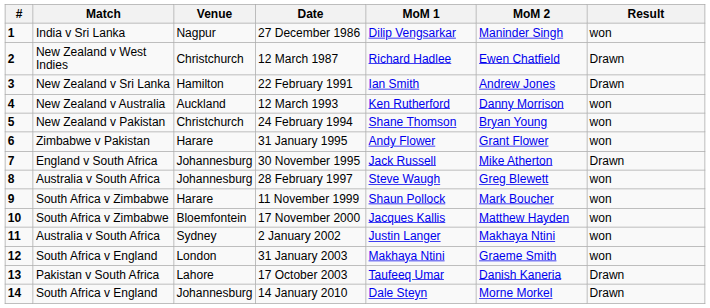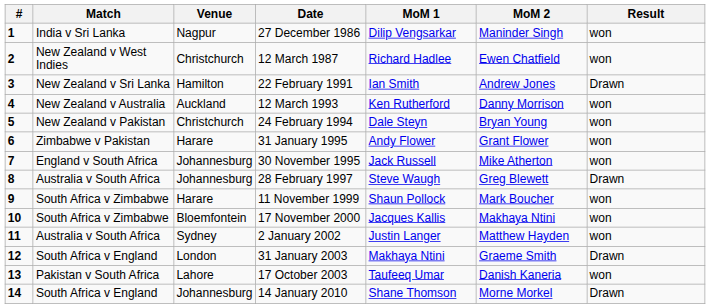12 March 1987 | Result: Drawn -> won
24 February 1994 | MoM 1: Shane Thomson -> Dale Steyn
30 November 1995 | Result: Drawn -> won
28 February 1997 | Result: won -> Drawn
17 November 2000 | MoM 2: Matthew Hayden -> Makhaya Ntini
2 January 2002 | MoM 2: Makhaya Ntini -> Matthew Hayden
31 January 2003 | Result: won -> Drawn
17 October 2003 | Result: Drawn -> won
14 January 2010 | MoM 1: Dale Steyn -> Shane Thomson
